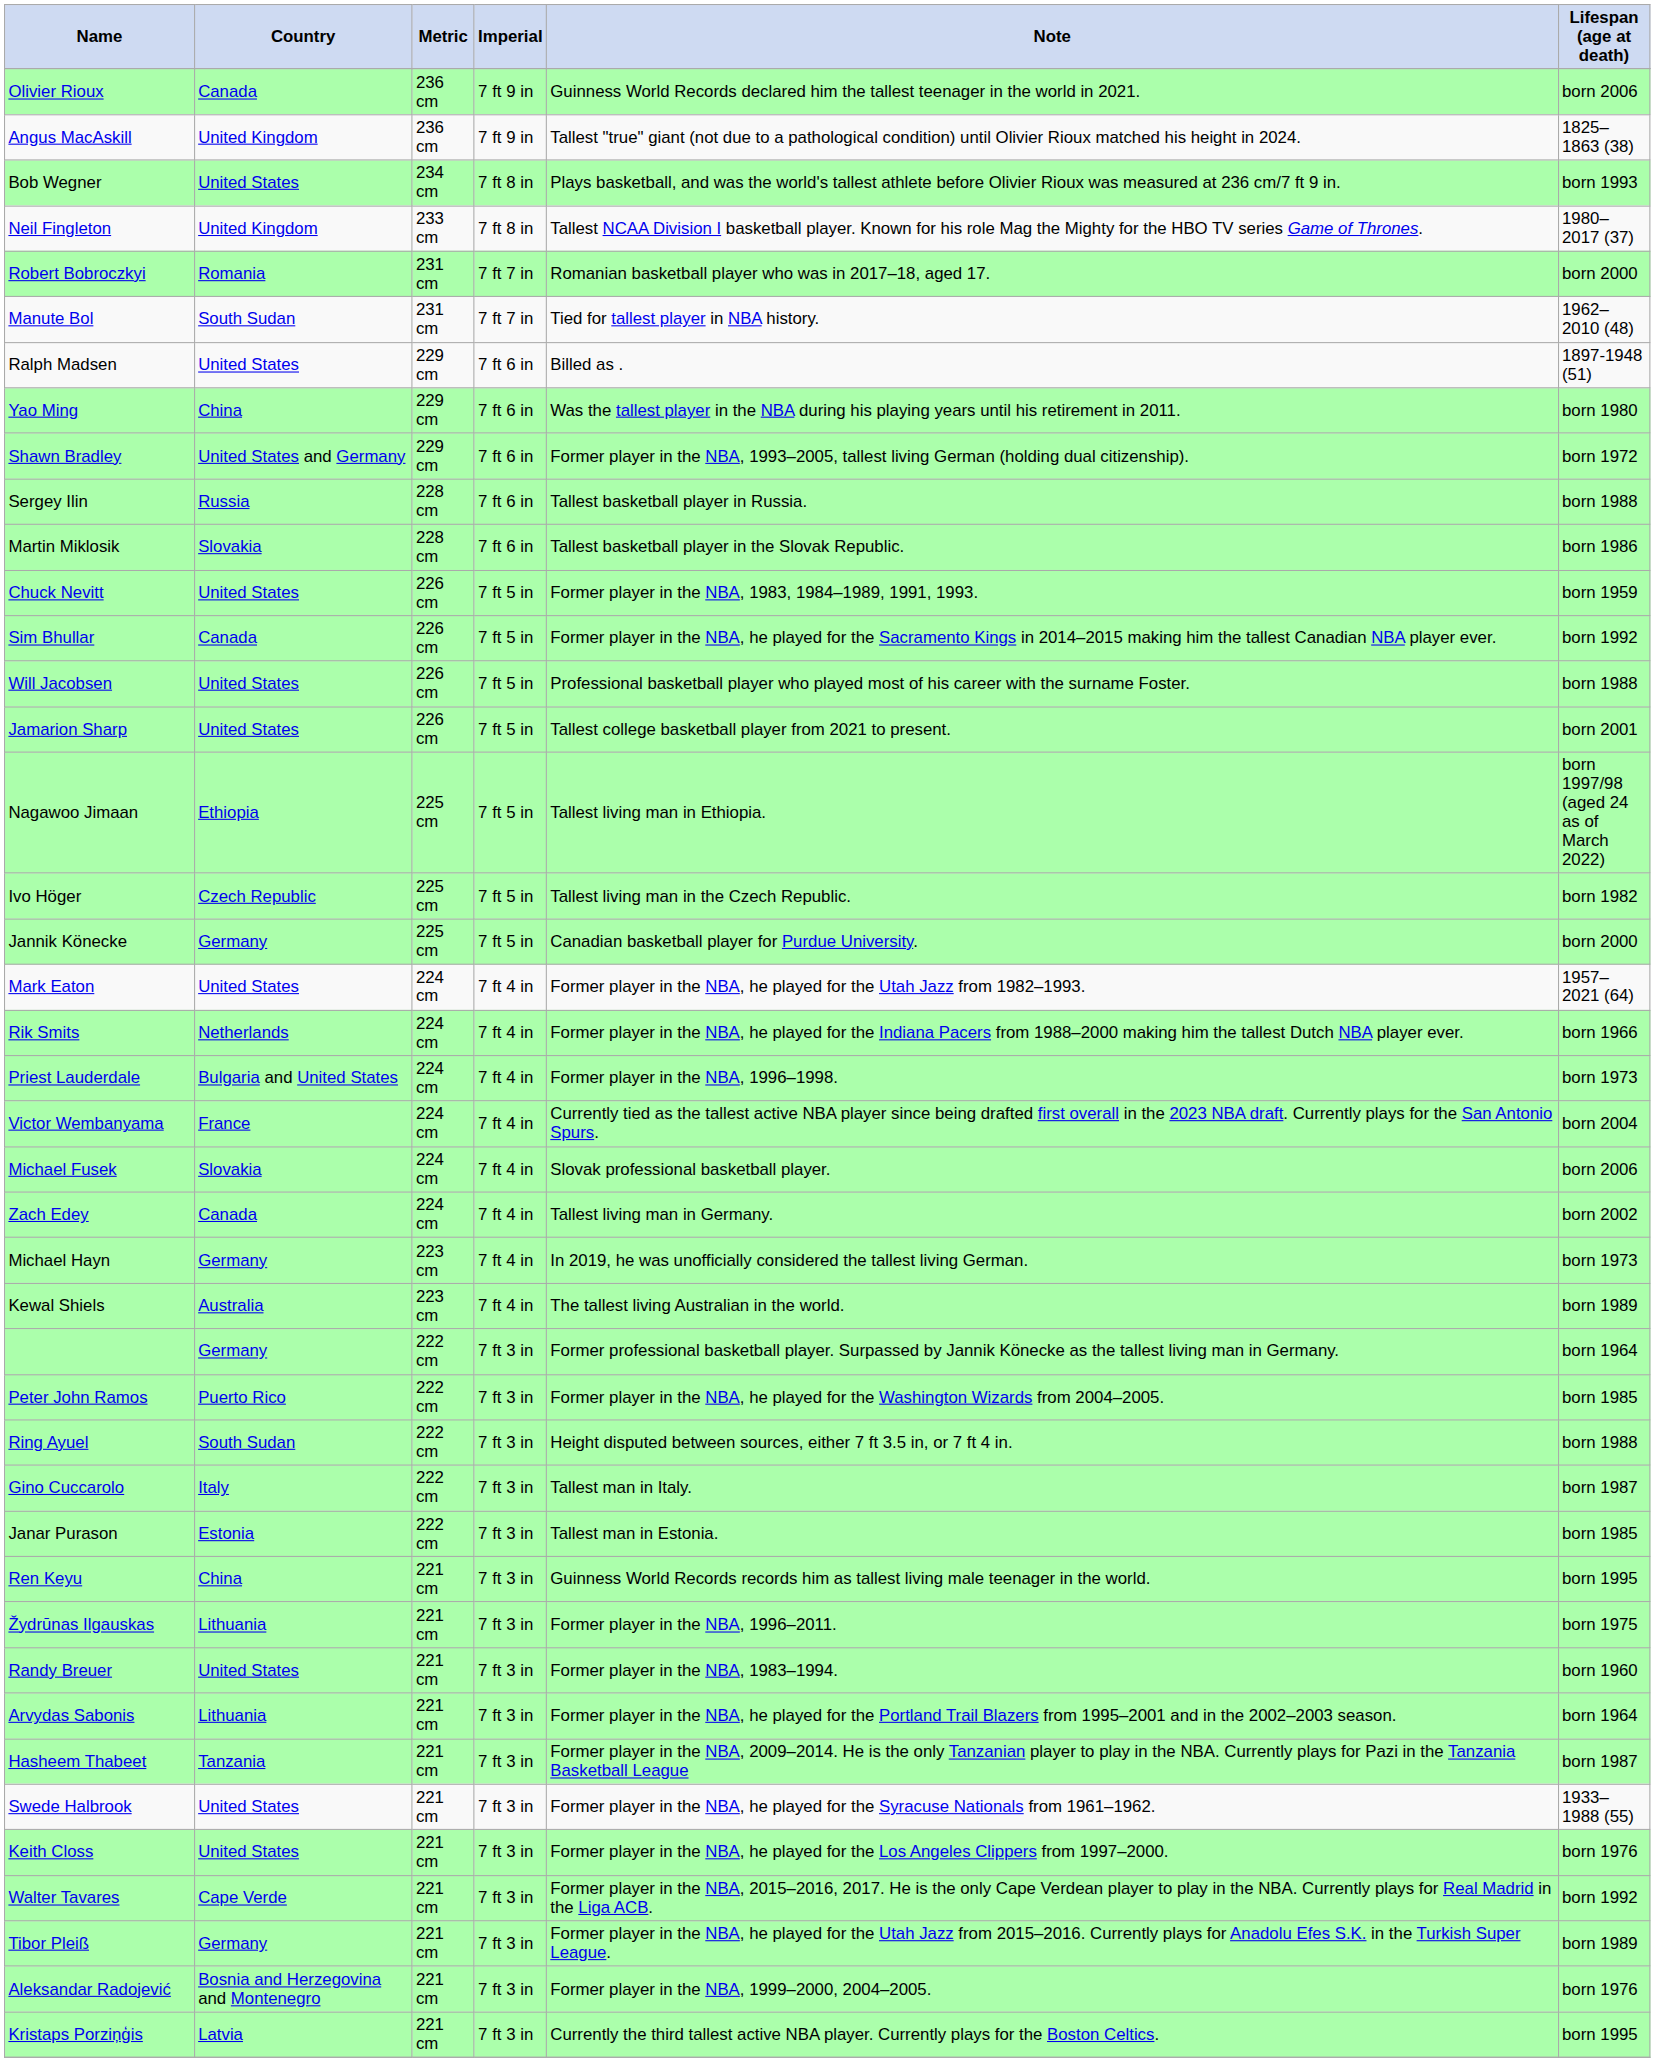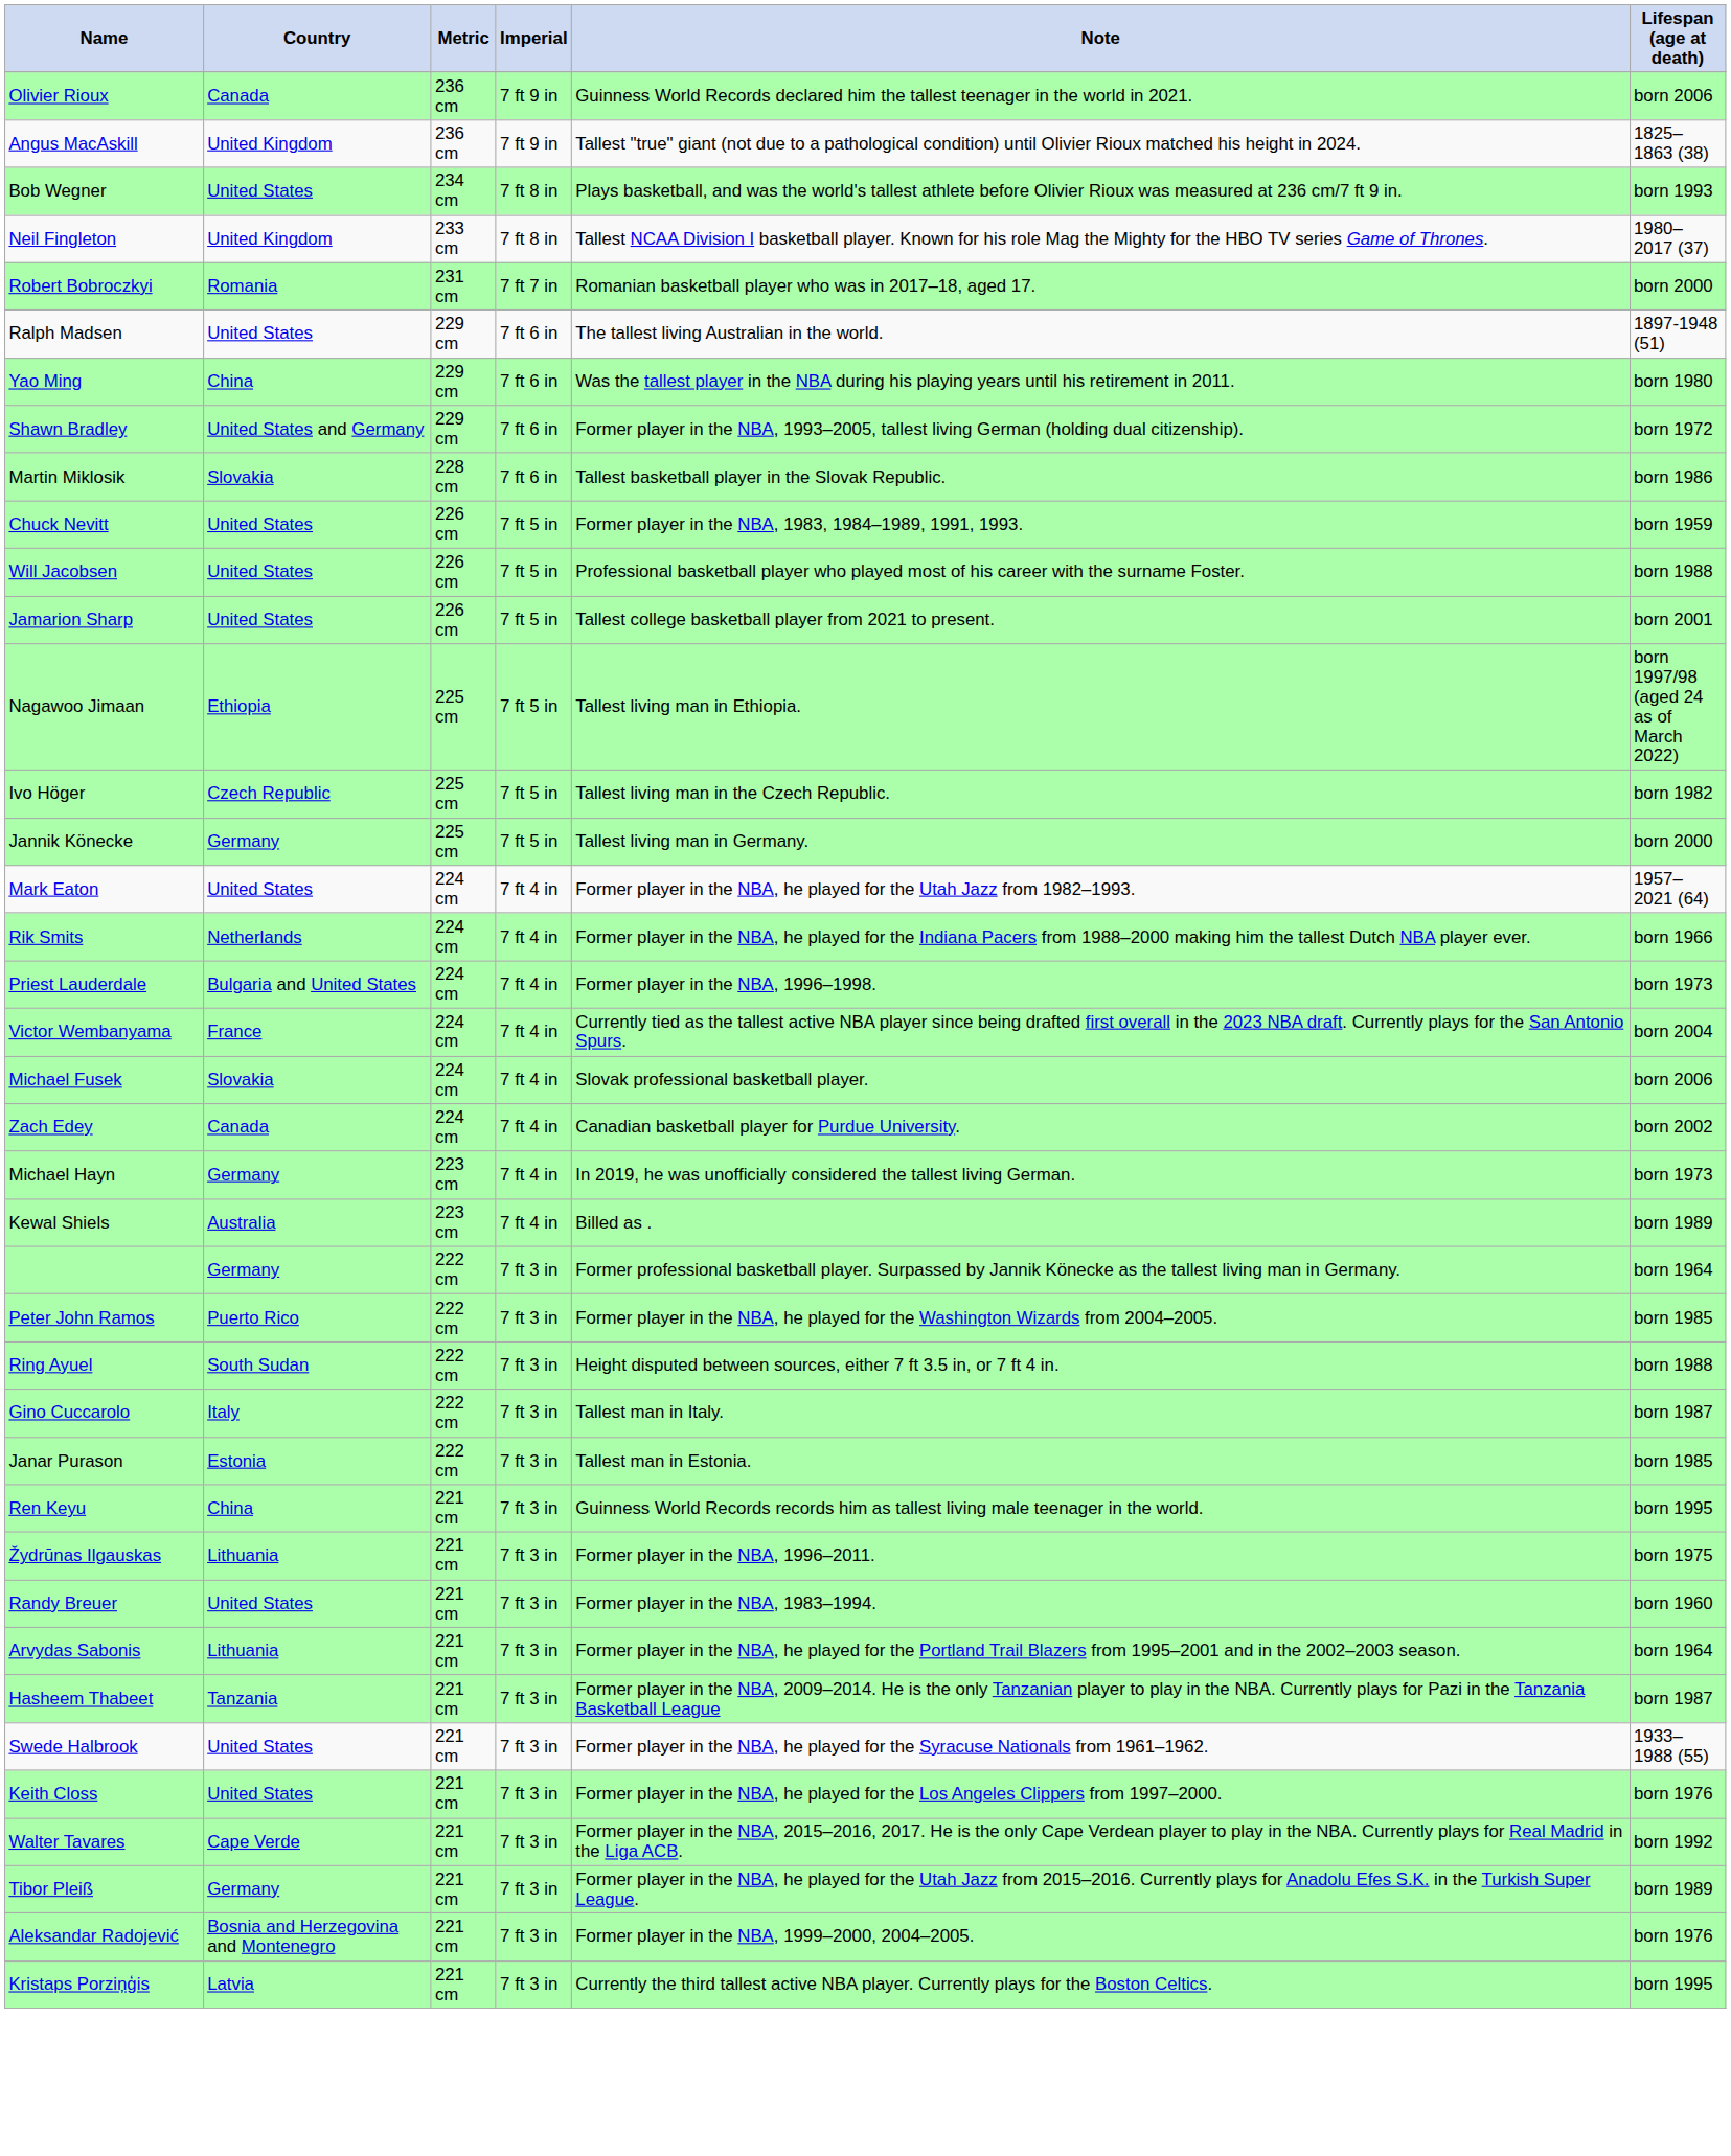- row: Manute Bol | South Sudan | 231 cm | 7 ft 7 in | Tied for tallest player in NBA history. | 1962–2010 (48)
Ralph Madsen | Note: Billed as . -> The tallest living Australian in the world.
- row: Sergey Ilin | Russia | 228 cm | 7 ft 6 in | Tallest basketball player in Russia. | born 1988
- row: Sim Bhullar | Canada | 226 cm | 7 ft 5 in | Former player in the NBA, he played for the Sacramento Kings in 2014–2015 making him the tallest Canadian NBA player ever. | born 1992
Jannik Könecke | Note: Canadian basketball player for Purdue University. -> Tallest living man in Germany.
Zach Edey | Note: Tallest living man in Germany. -> Canadian basketball player for Purdue University.
Kewal Shiels | Note: The tallest living Australian in the world. -> Billed as .
